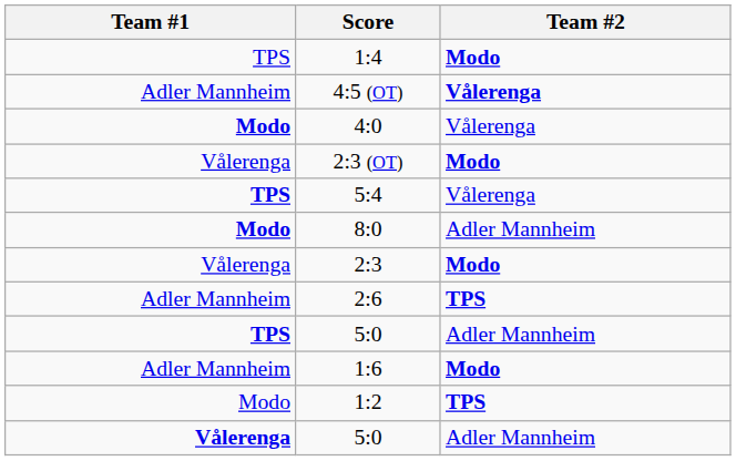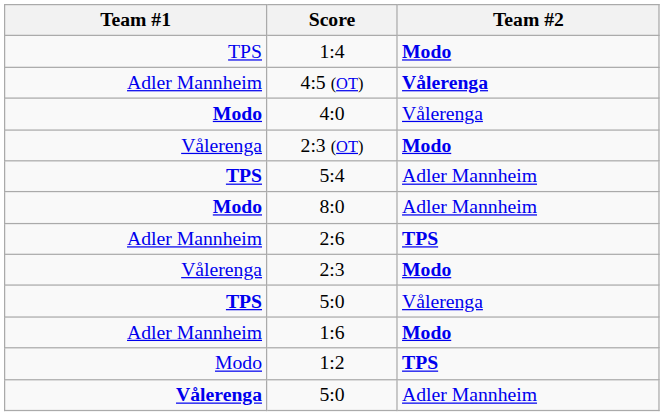5:4 | Team #2: Vålerenga -> Adler Mannheim
rows swapped: 2:3 <-> 2:6
TPS / 5:0 | Team #2: Adler Mannheim -> Vålerenga
